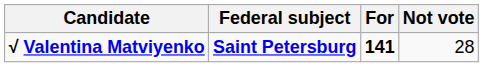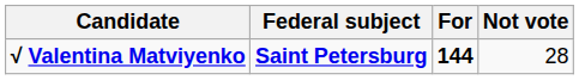√ Valentina Matviyenko | For: 141 -> 144
